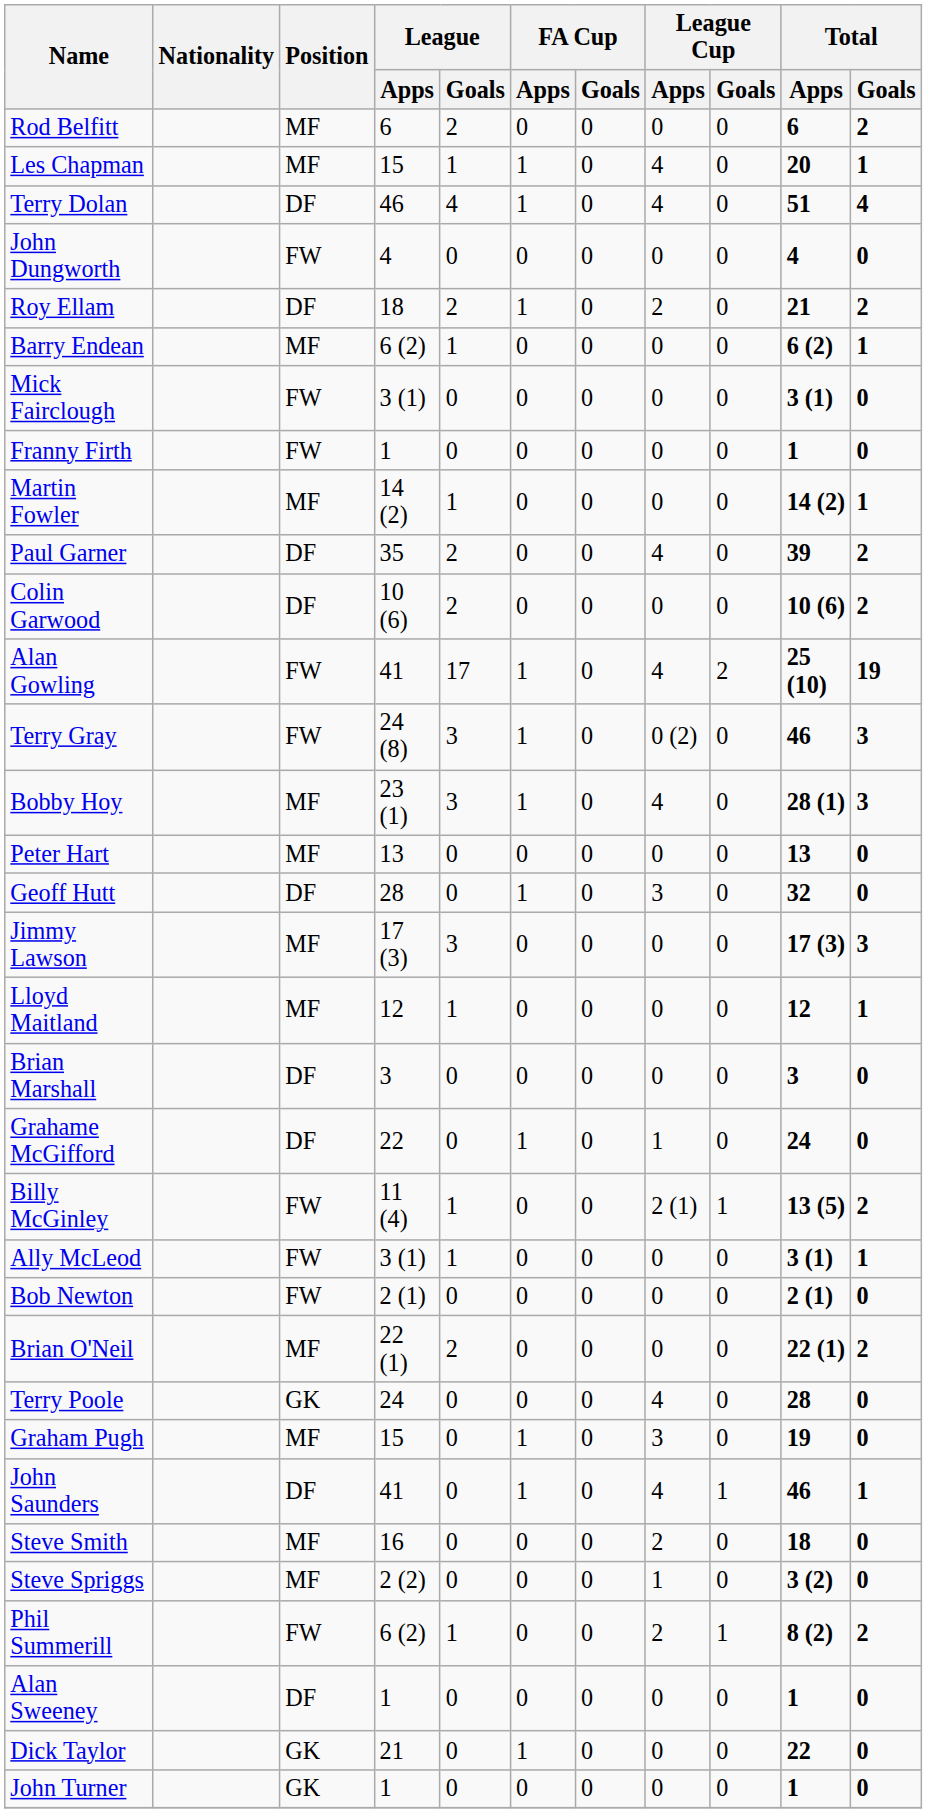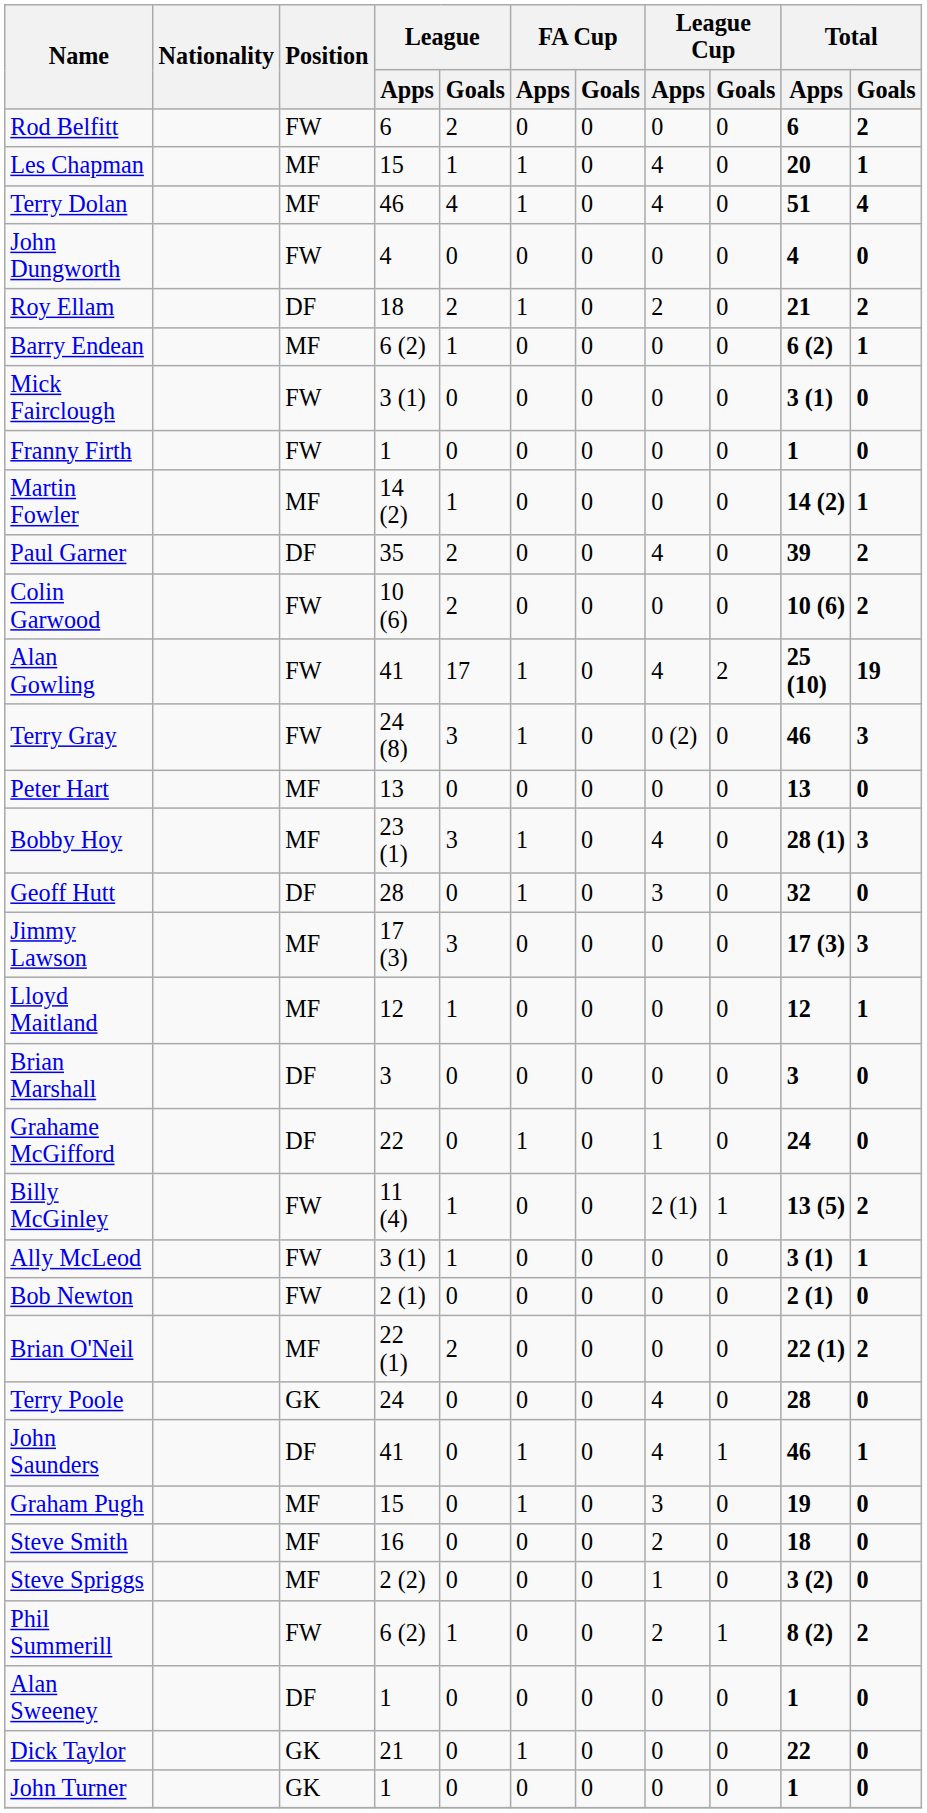Rod Belfitt | Position: MF -> FW
Terry Dolan | Position: DF -> MF
Colin Garwood | Position: DF -> FW
rows swapped: Peter Hart <-> Bobby Hoy
rows swapped: Graham Pugh <-> John Saunders
